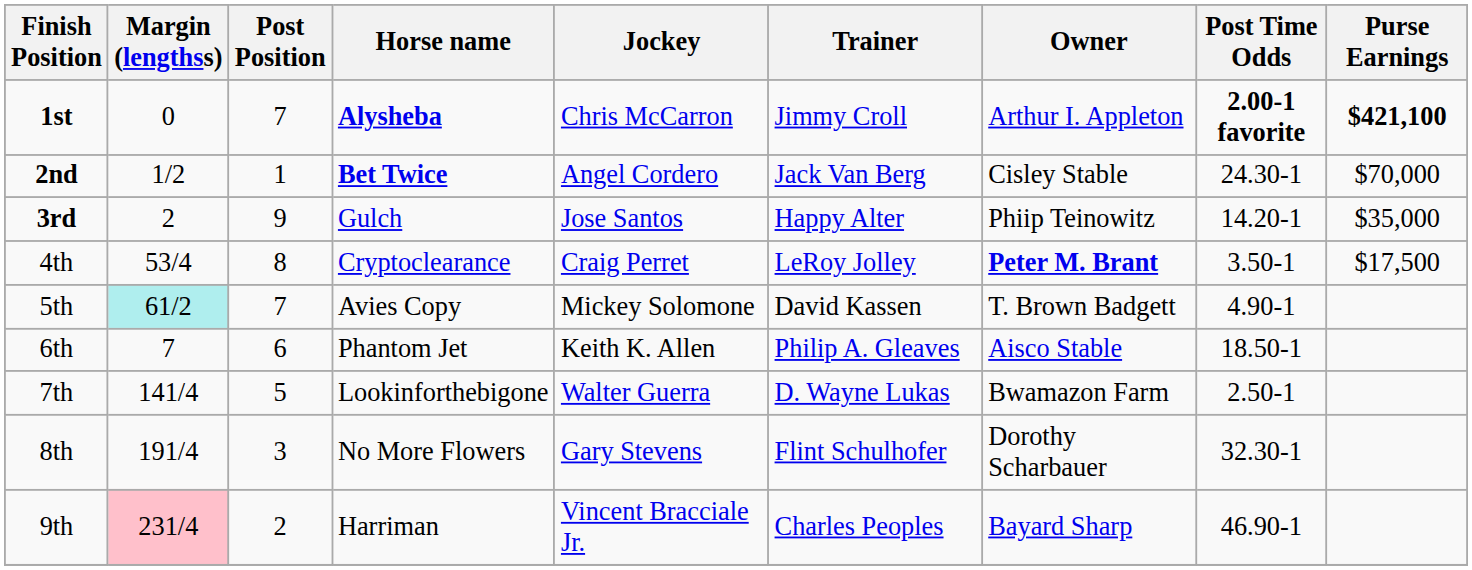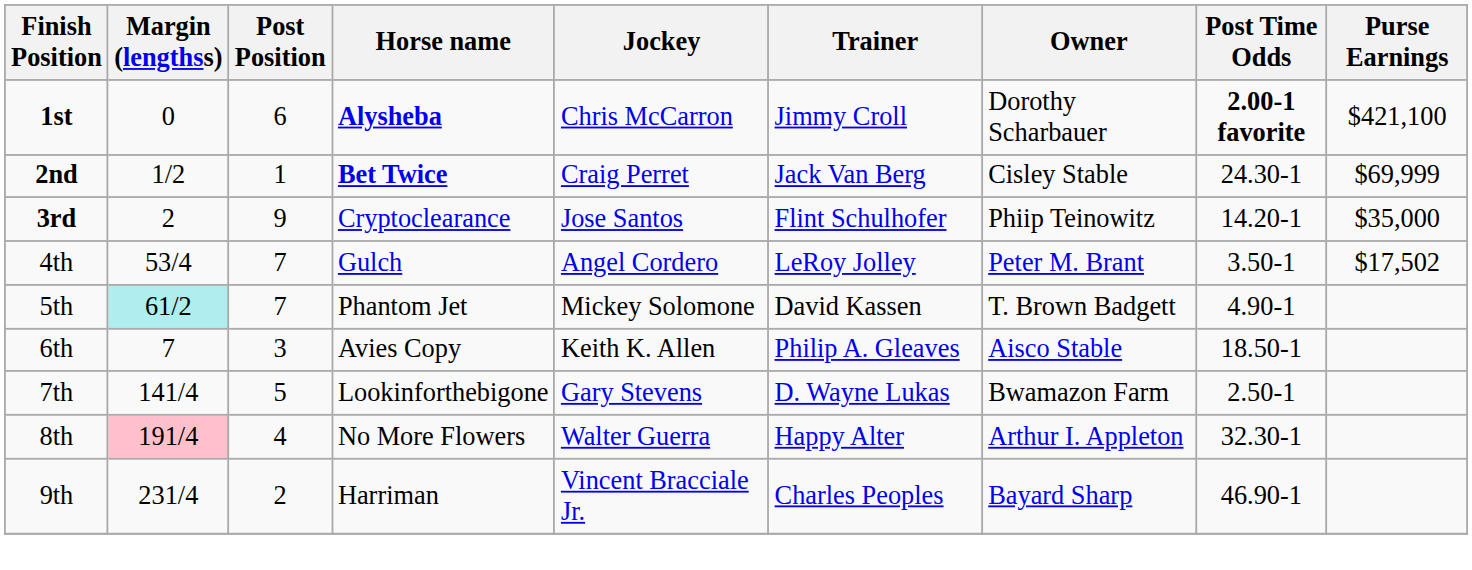1st | Post Position: 7 -> 6
1st | Owner: Arthur I. Appleton -> Dorothy Scharbauer
1st | Purse Earnings: bold -> normal
2nd | Jockey: Angel Cordero -> Craig Perret
2nd | Purse Earnings: $70,000 -> $69,999
3rd | Horse name: Gulch -> Cryptoclearance
3rd | Trainer: Happy Alter -> Flint Schulhofer
4th | Post Position: 8 -> 7
4th | Horse name: Cryptoclearance -> Gulch
4th | Jockey: Craig Perret -> Angel Cordero
4th | Owner: bold -> normal
4th | Purse Earnings: $17,500 -> $17,502
5th | Horse name: Avies Copy -> Phantom Jet
6th | Post Position: 6 -> 3
6th | Horse name: Phantom Jet -> Avies Copy
7th | Jockey: Walter Guerra -> Gary Stevens
8th | Margin (lengthss): no background -> pink background
8th | Post Position: 3 -> 4
8th | Jockey: Gary Stevens -> Walter Guerra
8th | Trainer: Flint Schulhofer -> Happy Alter
8th | Owner: Dorothy Scharbauer -> Arthur I. Appleton
9th | Margin (lengthss): pink background -> no background
